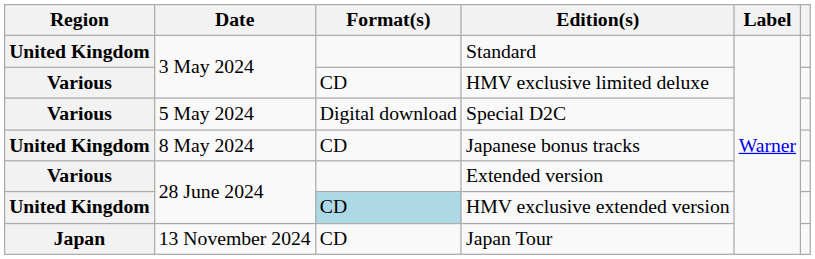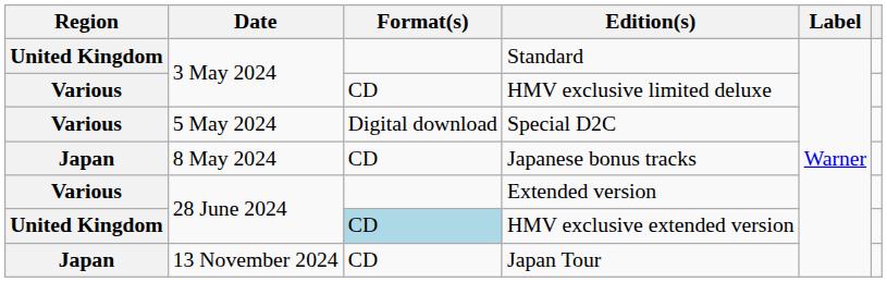Japanese bonus tracks | Region: United Kingdom -> Japan
